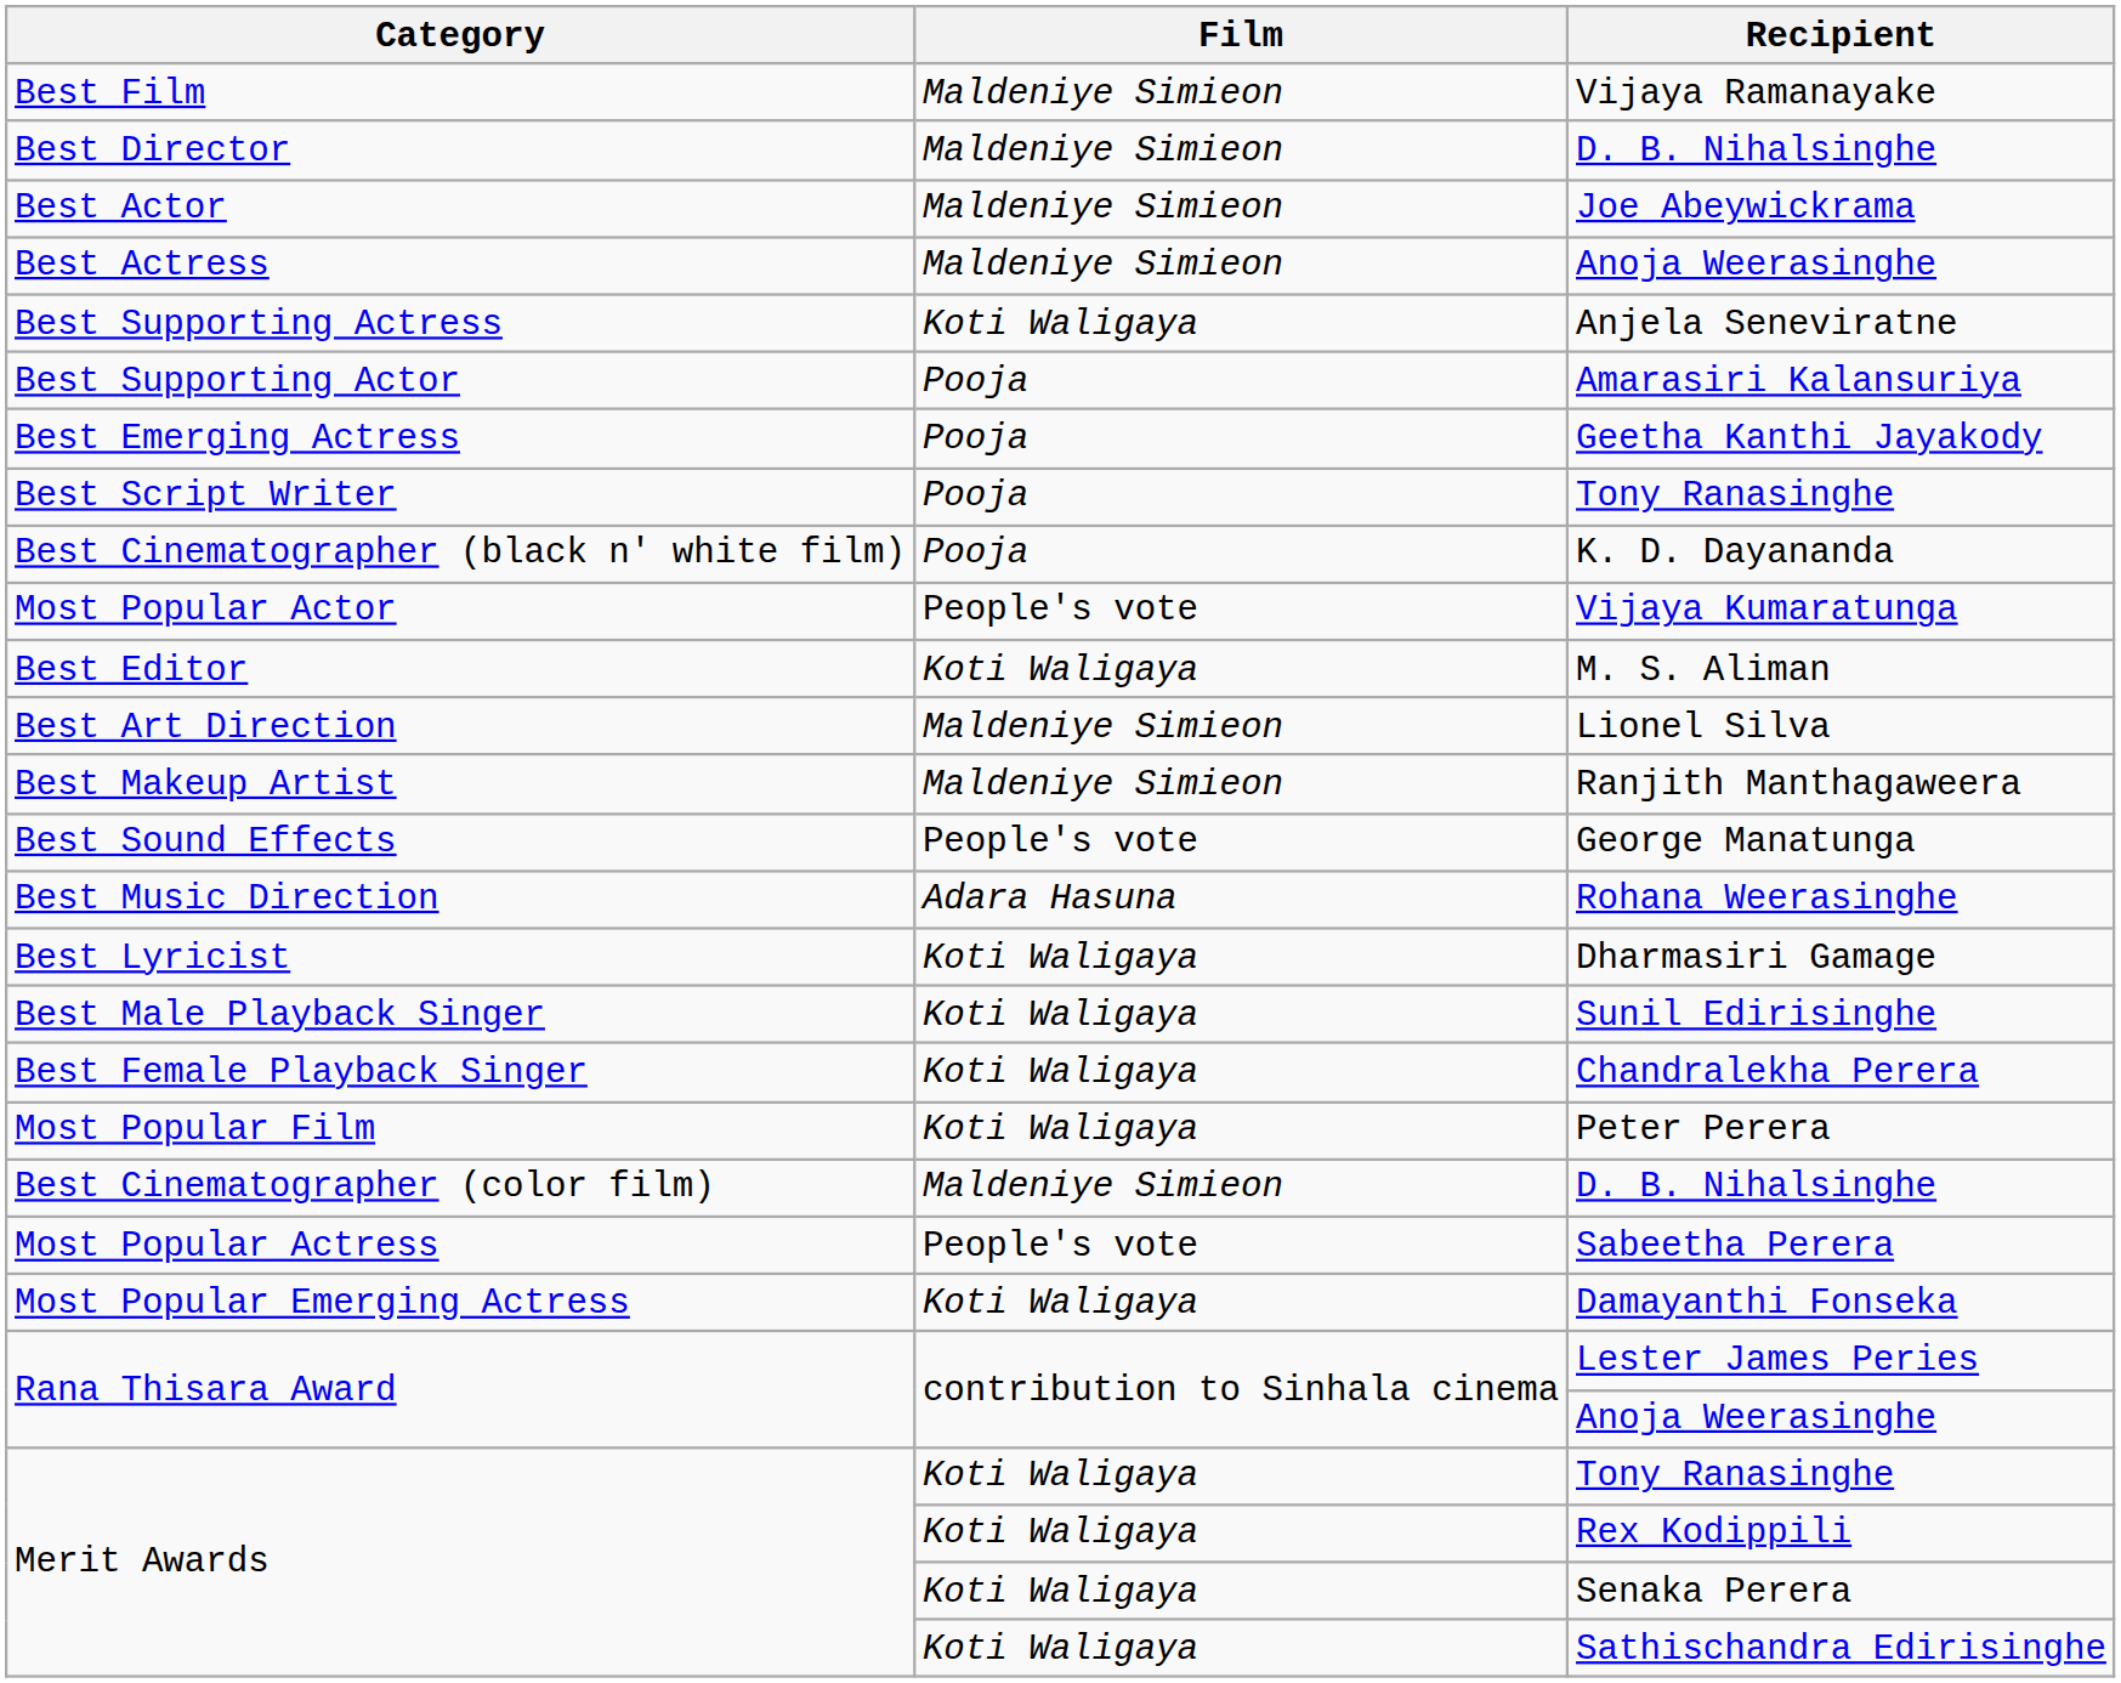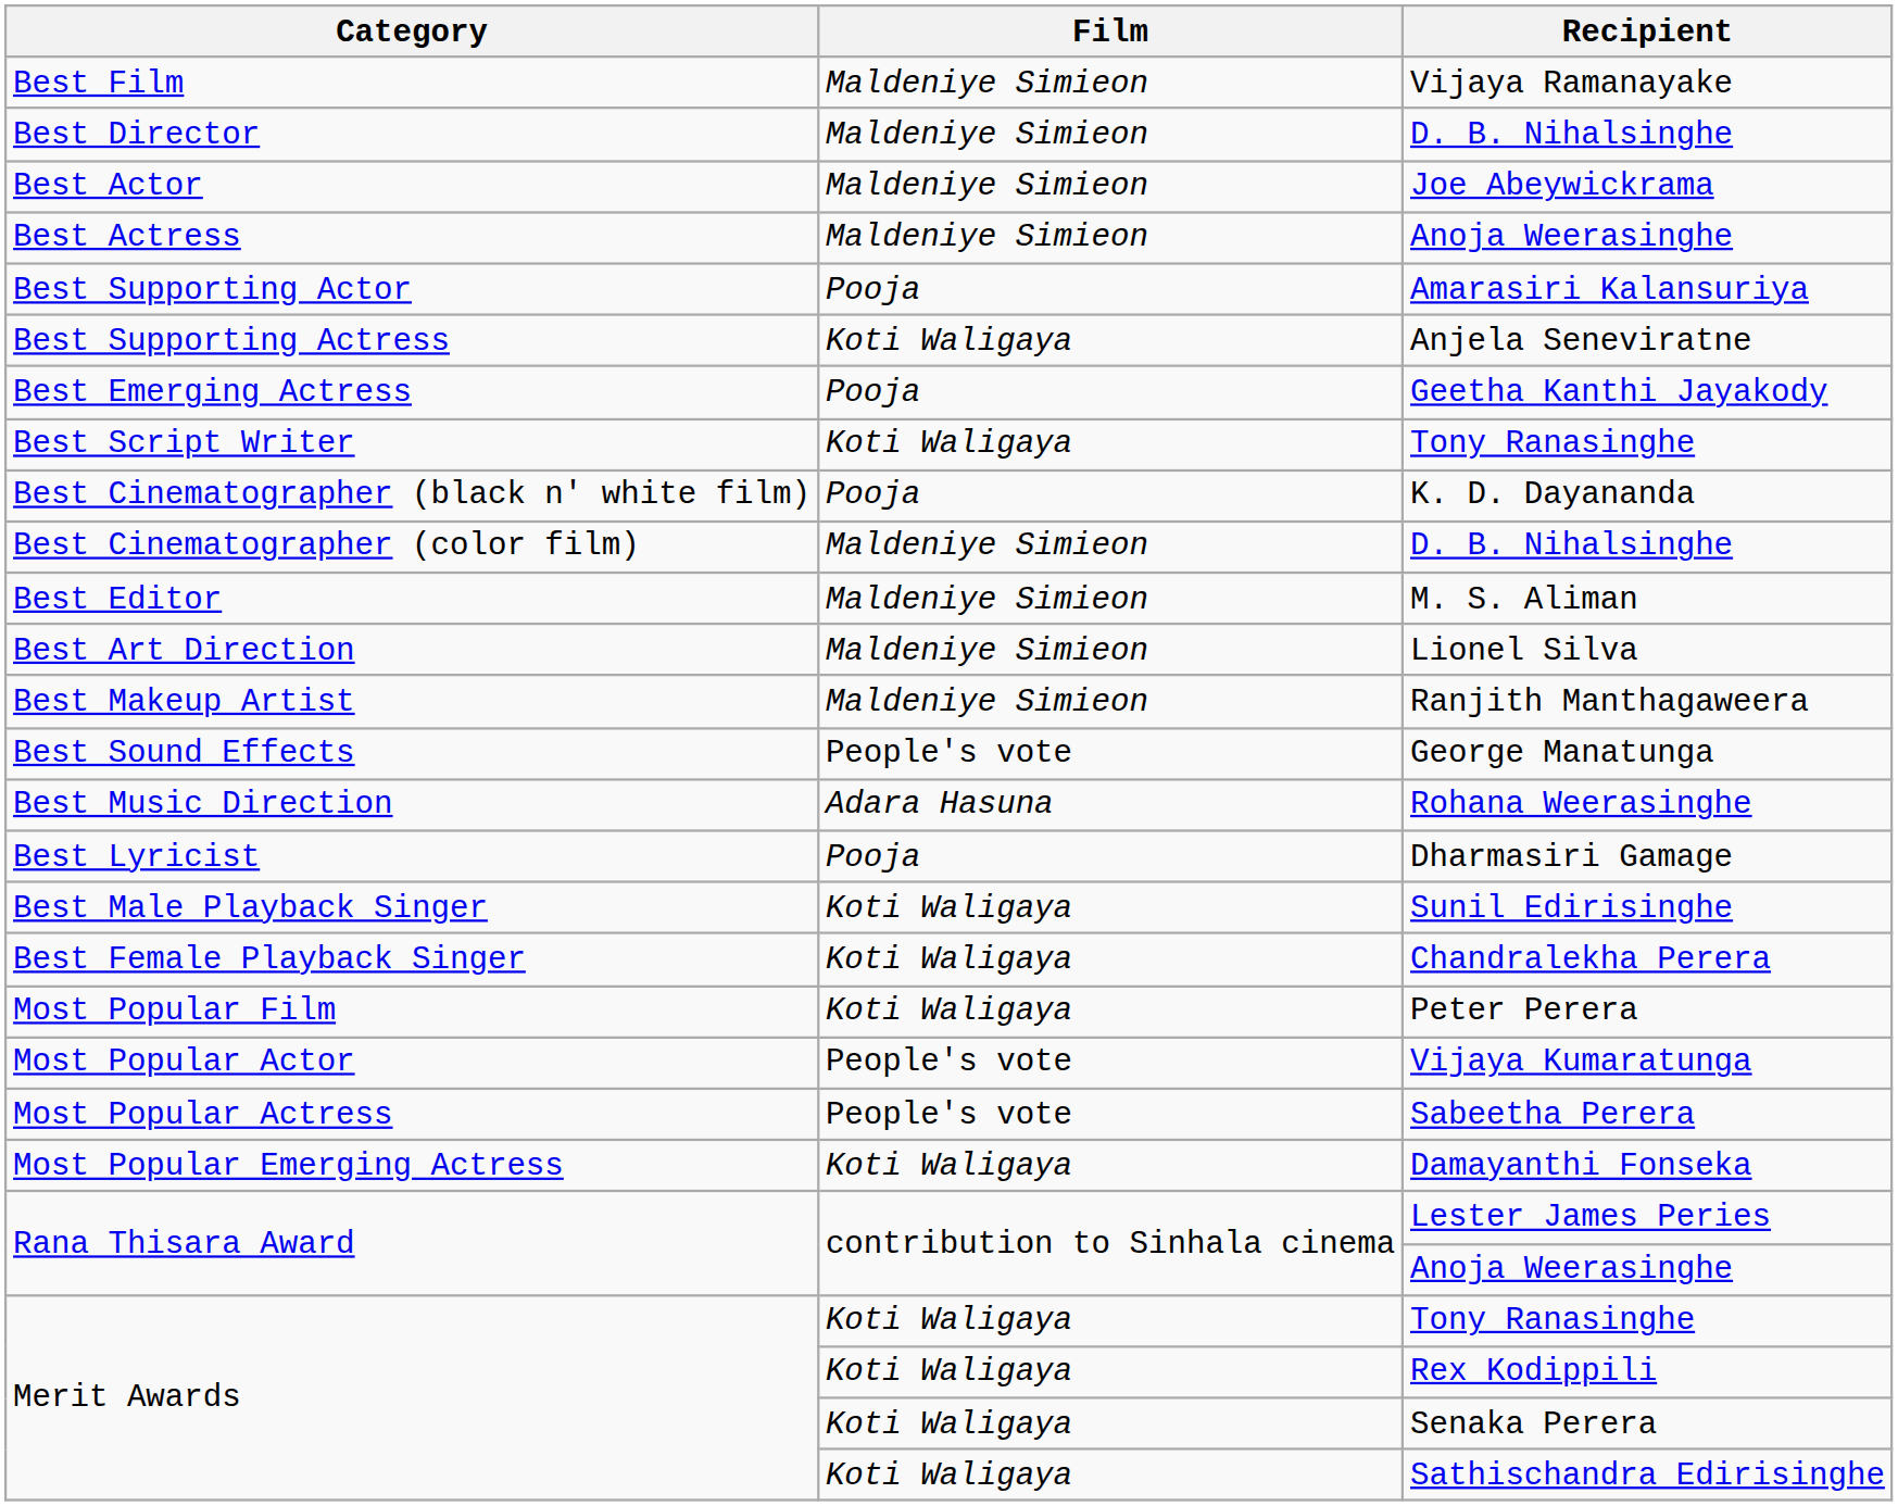rows swapped: Amarasiri Kalansuriya <-> Anjela Seneviratne
Best Script Writer / Tony Ranasinghe | Film: Pooja -> Koti Waligaya
rows swapped: Best Cinematographer (color film) / D. B. Nihalsinghe <-> Vijaya Kumaratunga
M. S. Aliman | Film: Koti Waligaya -> Maldeniye Simieon
Dharmasiri Gamage | Film: Koti Waligaya -> Pooja
